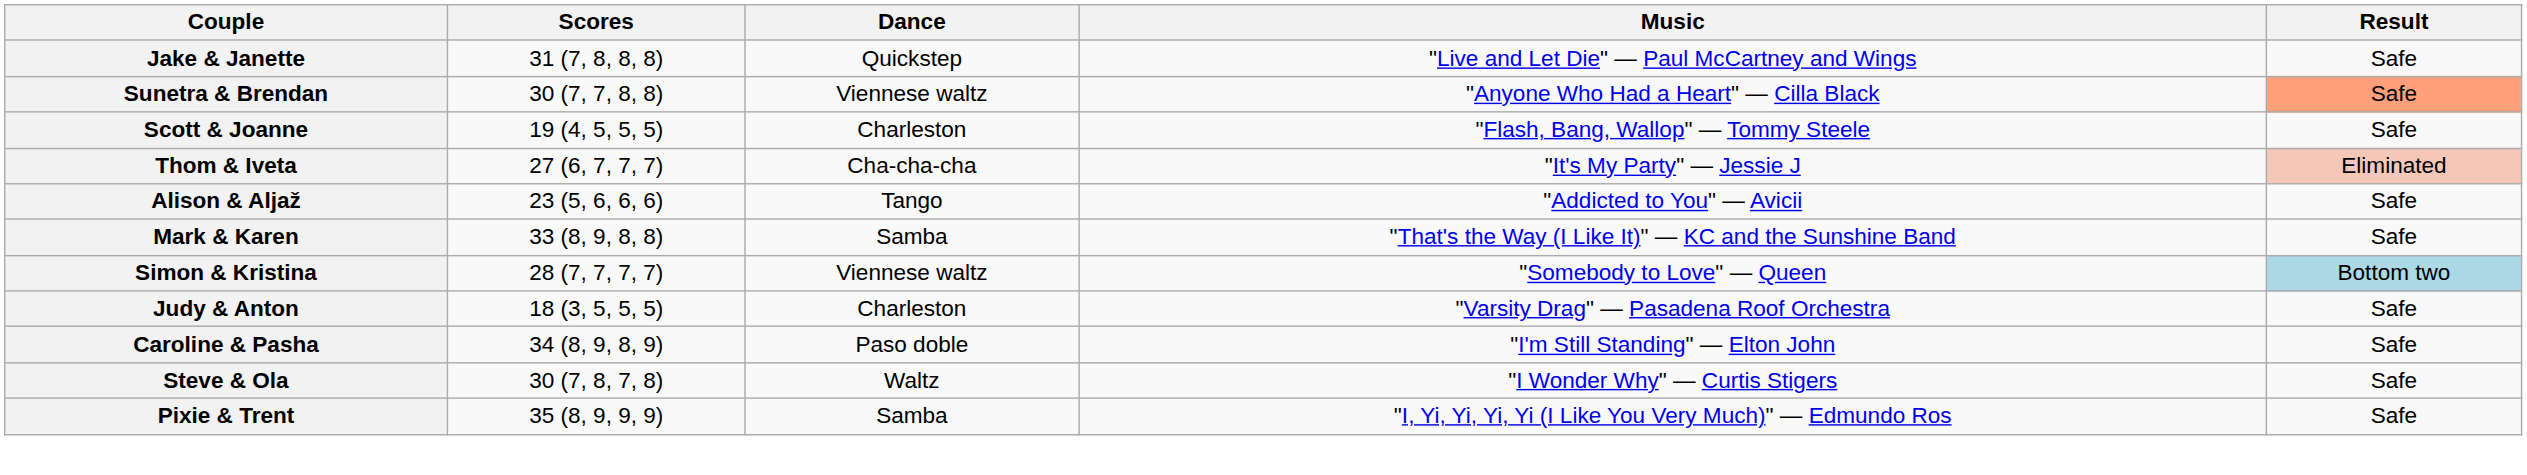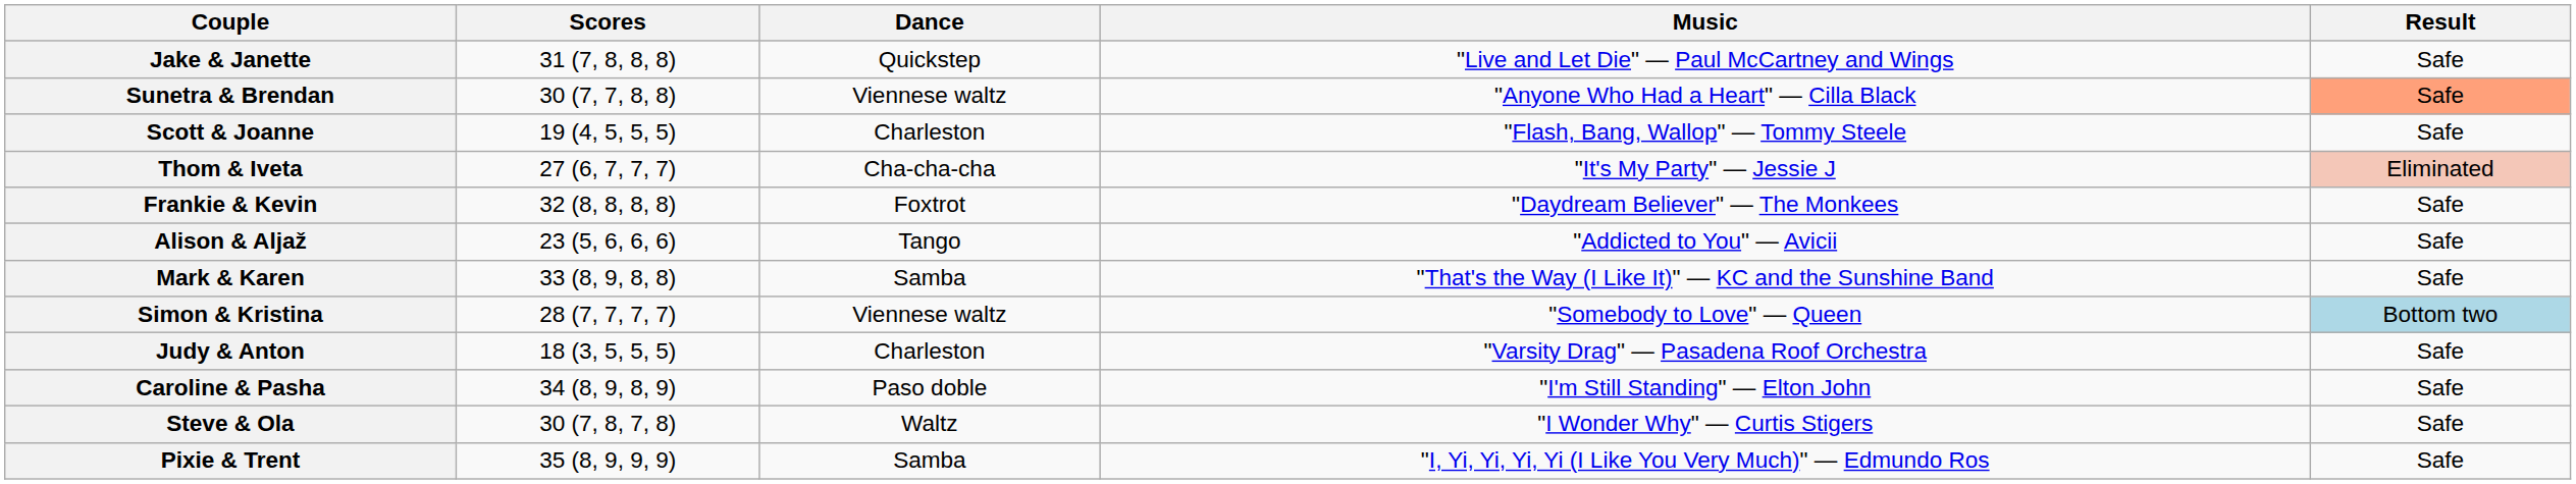+ row: Frankie & Kevin | 32 (8, 8, 8, 8) | Foxtrot | "Daydream Believer" — The Monkees | Safe
